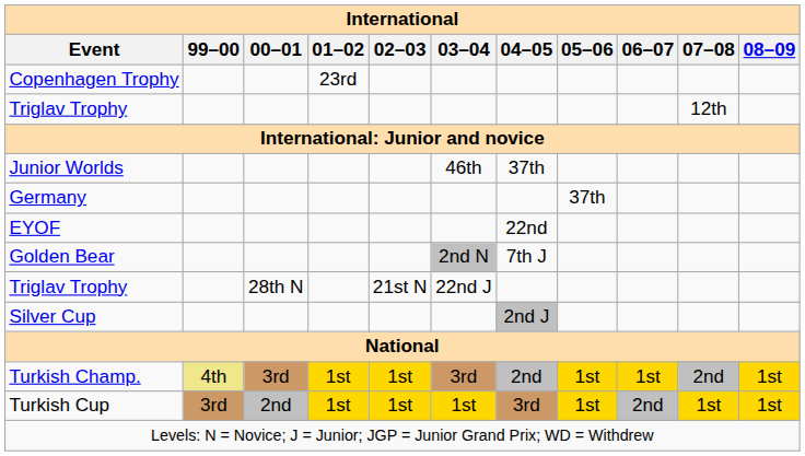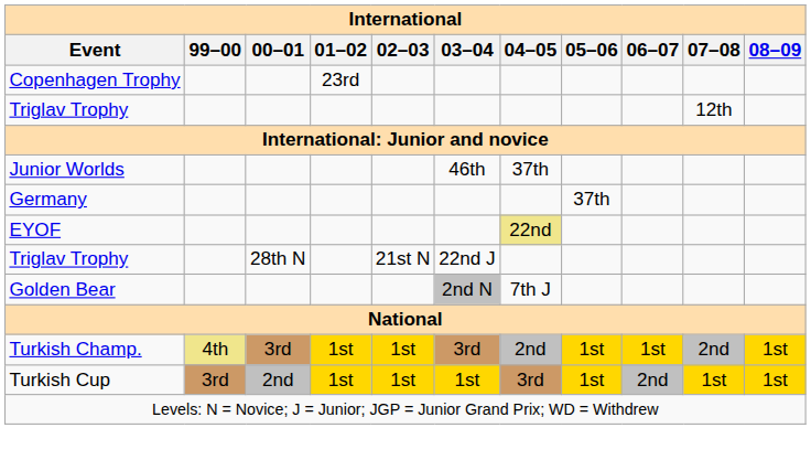EYOF | 04–05: no background -> khaki background
rows swapped: Golden Bear <-> Triglav Trophy / 28th N
- row: Silver Cup | 2nd J
